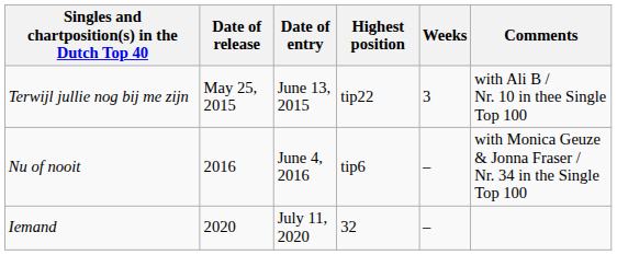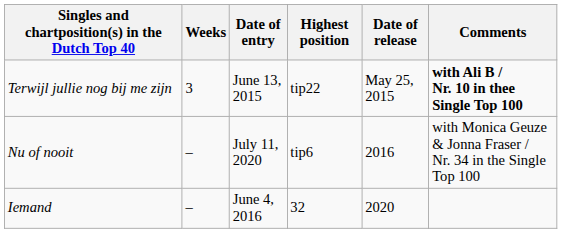columns swapped: Date of release <-> Weeks
Terwijl jullie nog bij me zijn | Comments: normal -> bold
Nu of nooit | Date of entry: June 4, 2016 -> July 11, 2020
Iemand | Date of entry: July 11, 2020 -> June 4, 2016
